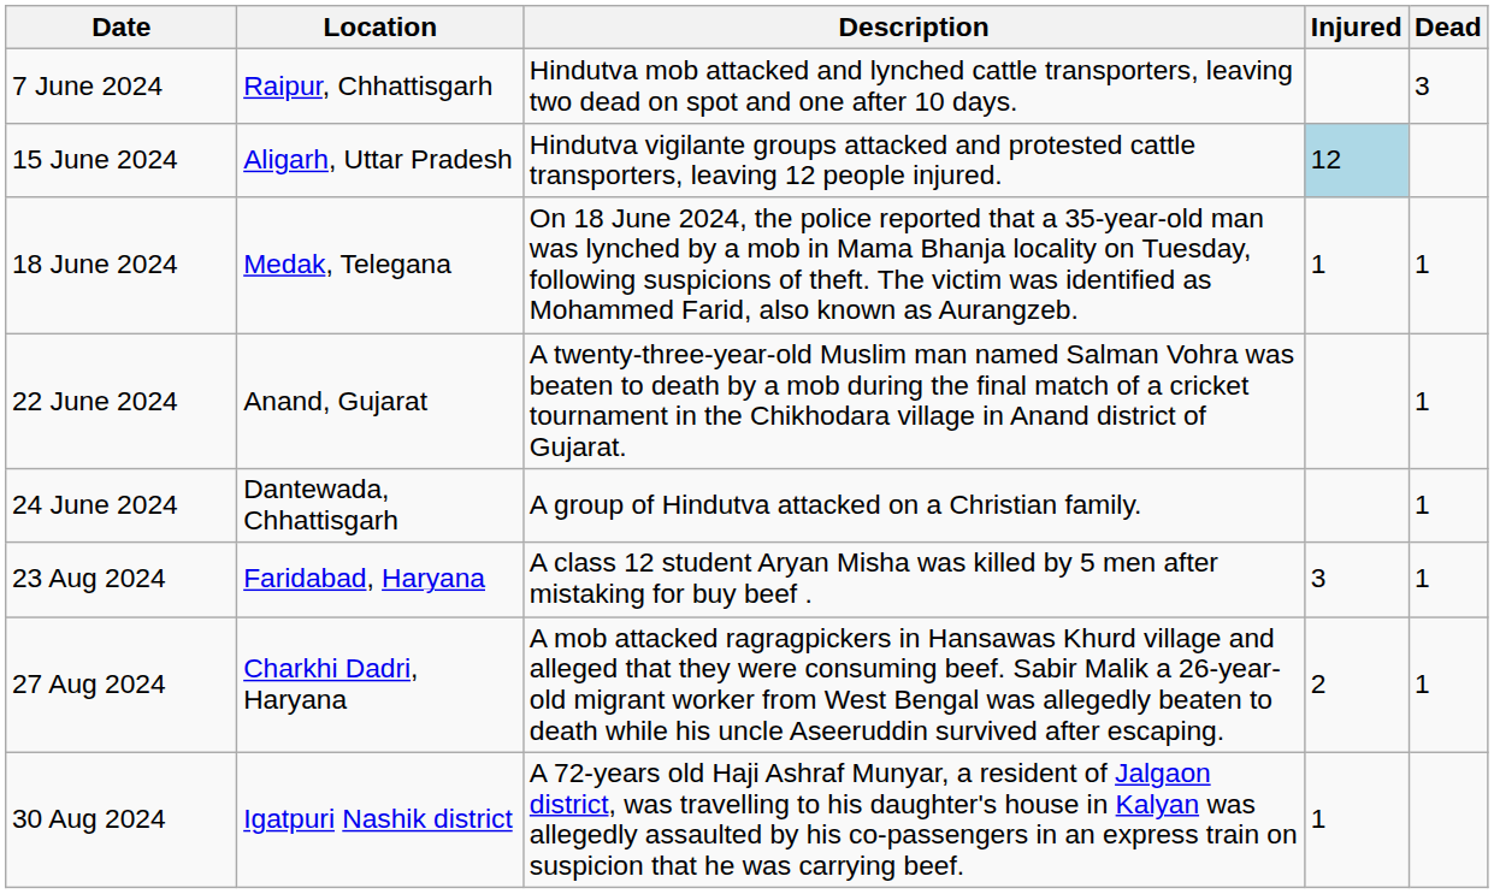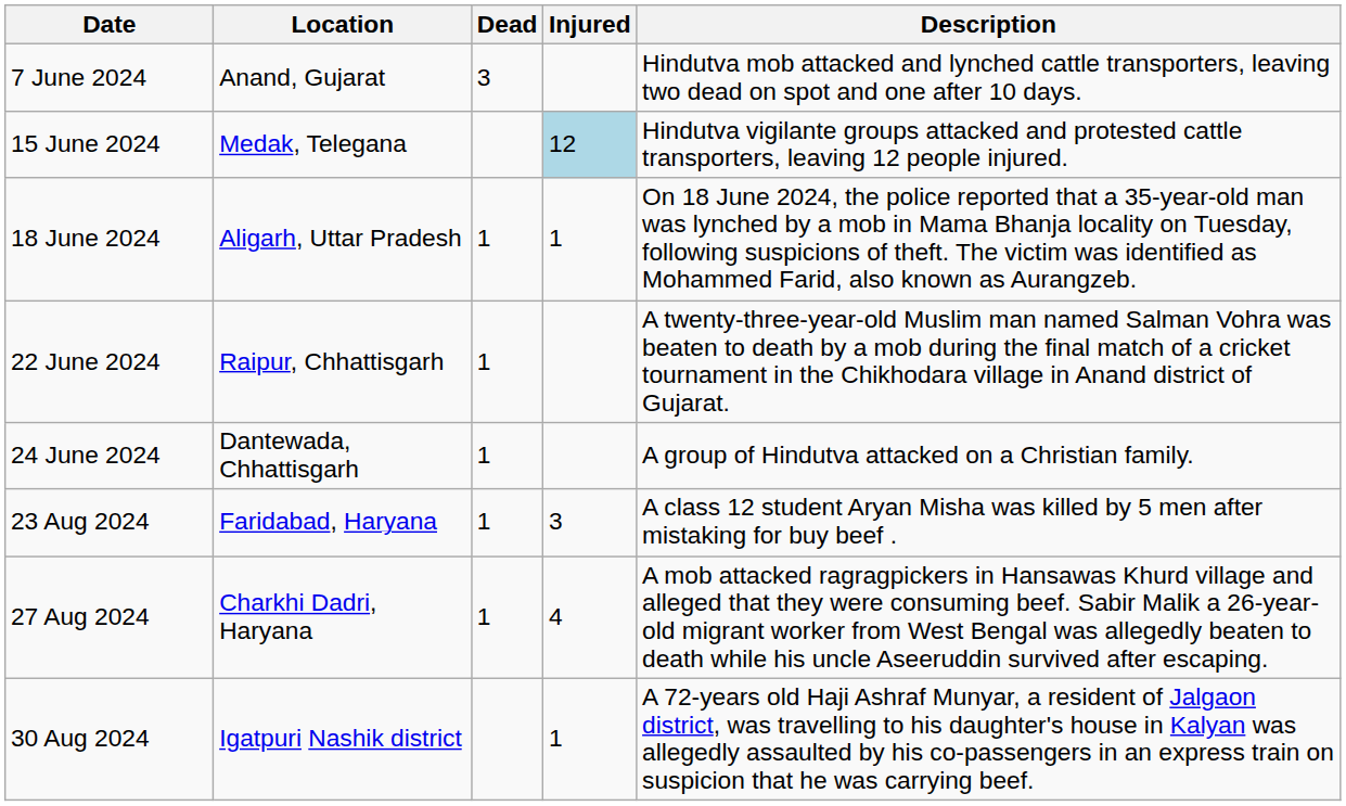columns swapped: Dead <-> Description
7 June 2024 | Location: Raipur, Chhattisgarh -> Anand, Gujarat
15 June 2024 | Location: Aligarh, Uttar Pradesh -> Medak, Telegana
18 June 2024 | Location: Medak, Telegana -> Aligarh, Uttar Pradesh
22 June 2024 | Location: Anand, Gujarat -> Raipur, Chhattisgarh
27 Aug 2024 | Injured: 2 -> 4
